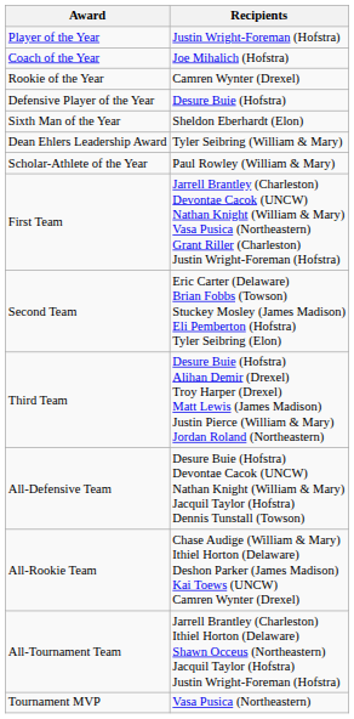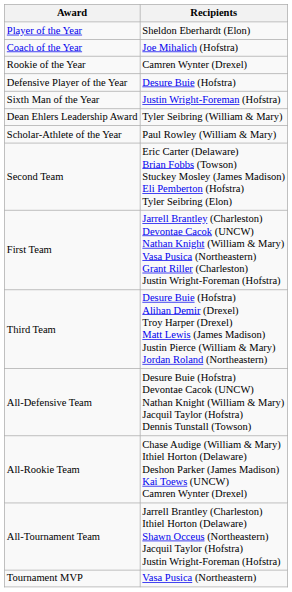Player of the Year | Recipients: Justin Wright-Foreman (Hofstra) -> Sheldon Eberhardt (Elon)
Sixth Man of the Year | Recipients: Sheldon Eberhardt (Elon) -> Justin Wright-Foreman (Hofstra)
rows swapped: First Team <-> Second Team
